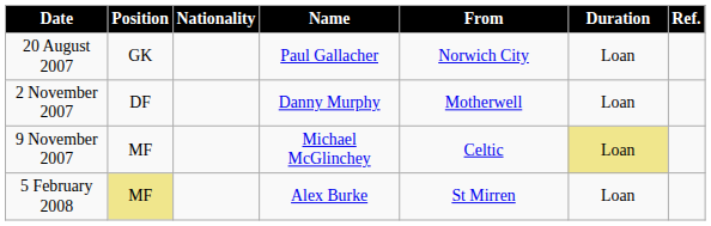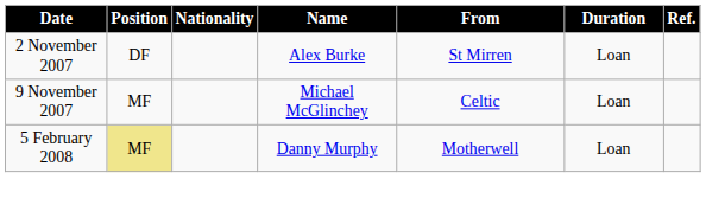- row: 20 August 2007 | GK | Paul Gallacher | Norwich City | Loan
2 November 2007 | Name: Danny Murphy -> Alex Burke
2 November 2007 | From: Motherwell -> St Mirren
9 November 2007 | Duration: khaki background -> no background
5 February 2008 | Name: Alex Burke -> Danny Murphy
5 February 2008 | From: St Mirren -> Motherwell
